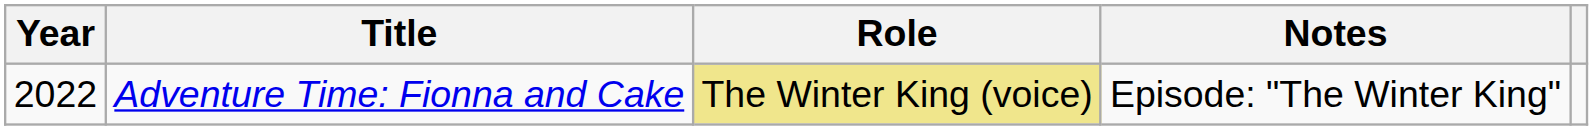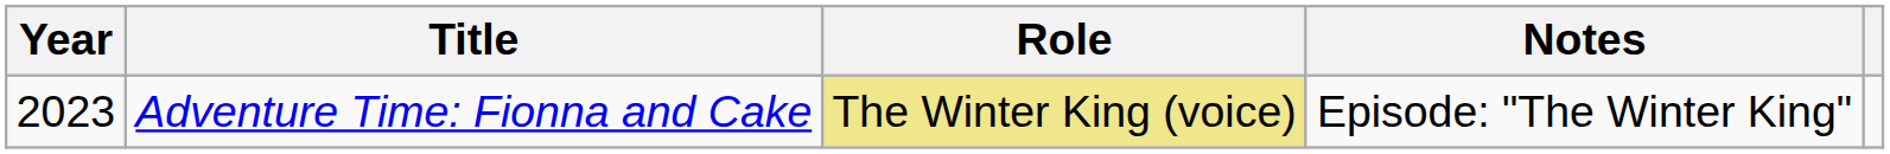Adventure Time: Fionna and Cake | Year: 2022 -> 2023
